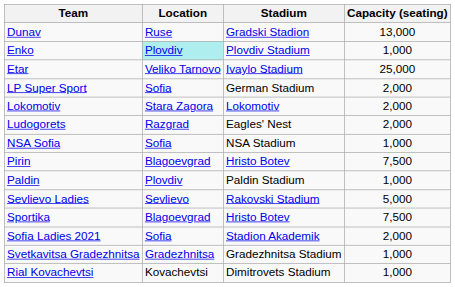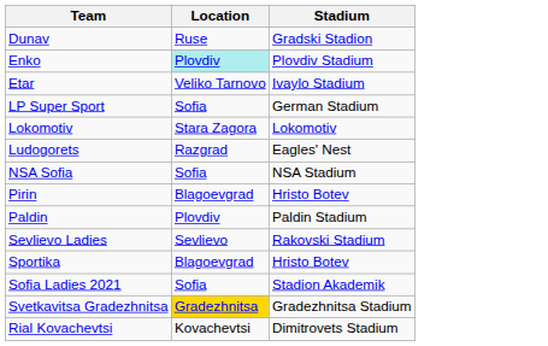- column: Capacity (seating) | 13,000 | 1,000 | 25,000 | 2,000 | 2,000 | 2,000 | 1,000 | 7,500 | 1,000 | 5,000 | 7,500 | 2,000 | 1,000 | 1,000
Svetkavitsa Gradezhnitsa | Location: no background -> gold background
